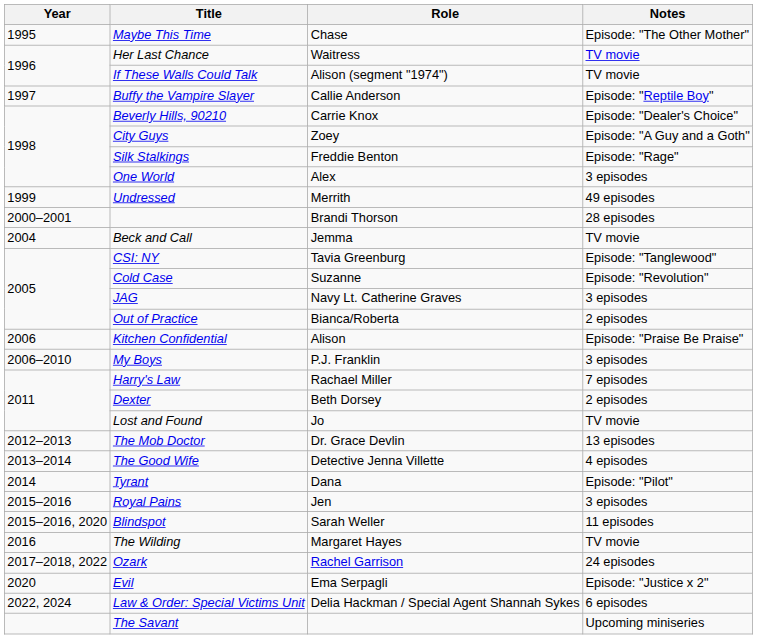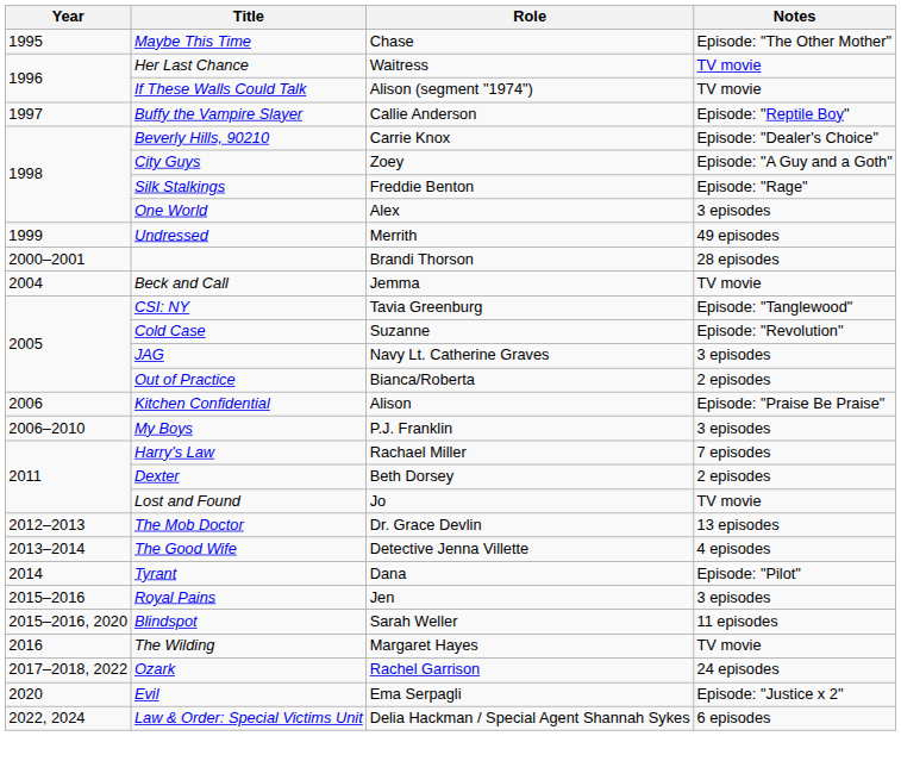- row: The Savant | Upcoming miniseries
